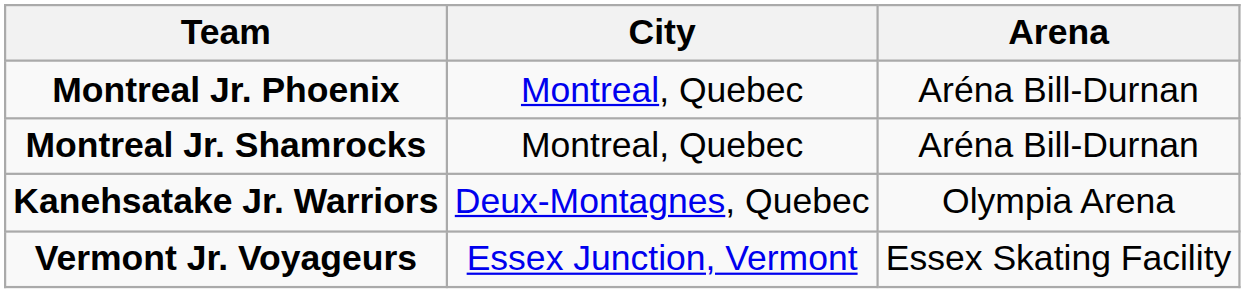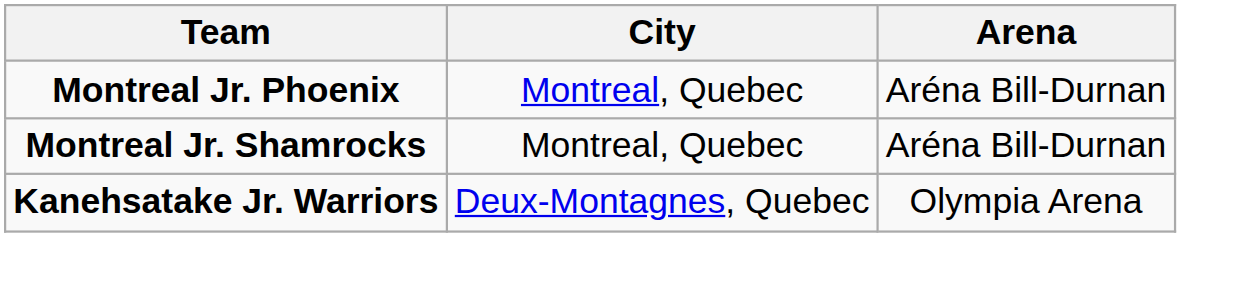- row: Vermont Jr. Voyageurs | Essex Junction, Vermont | Essex Skating Facility
